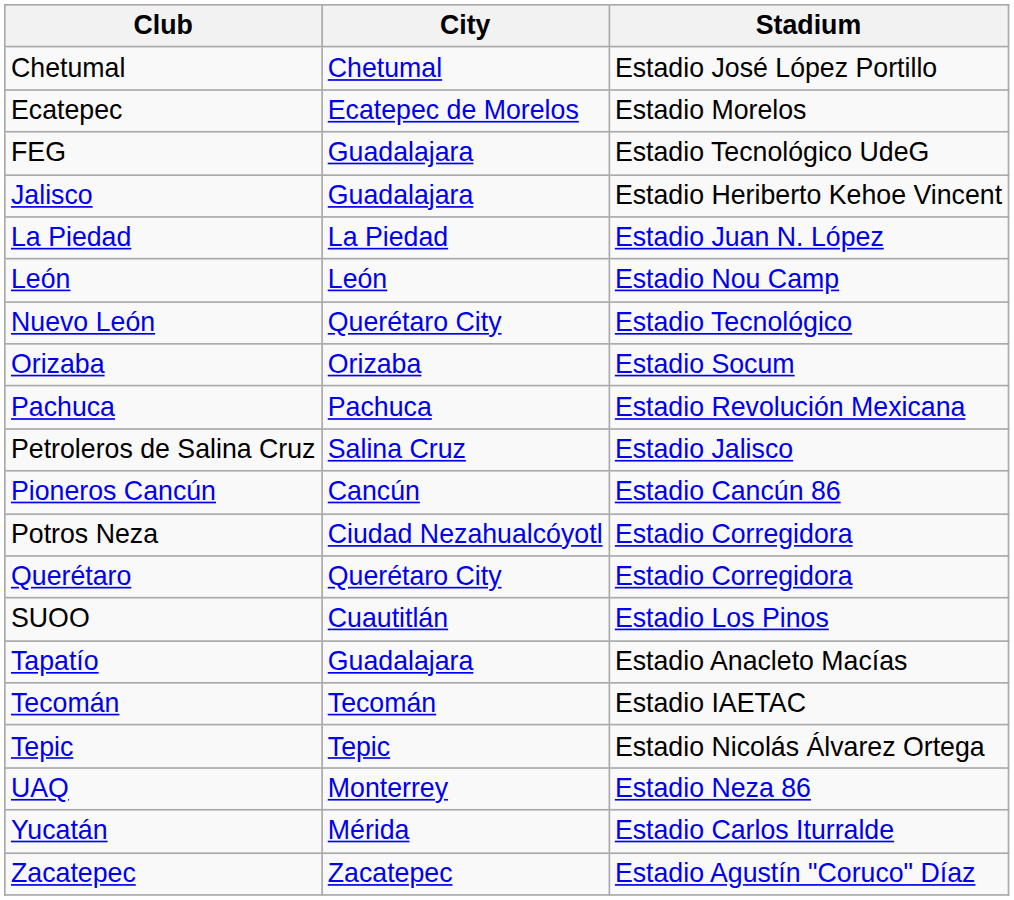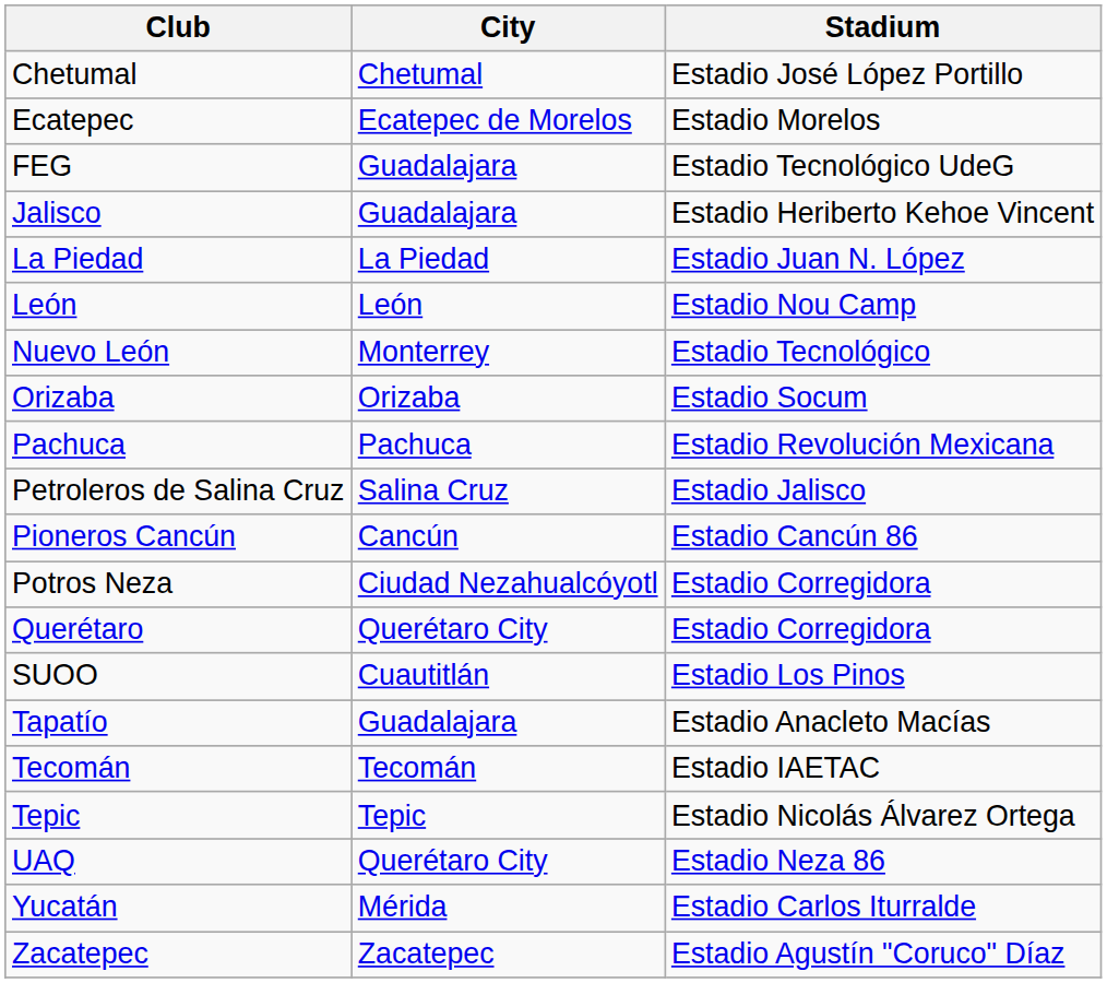Nuevo León | City: Querétaro City -> Monterrey
UAQ | City: Monterrey -> Querétaro City
